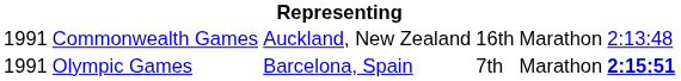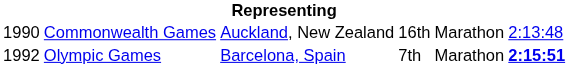Commonwealth Games | column 1: 1991 -> 1990
Olympic Games | column 1: 1991 -> 1992
